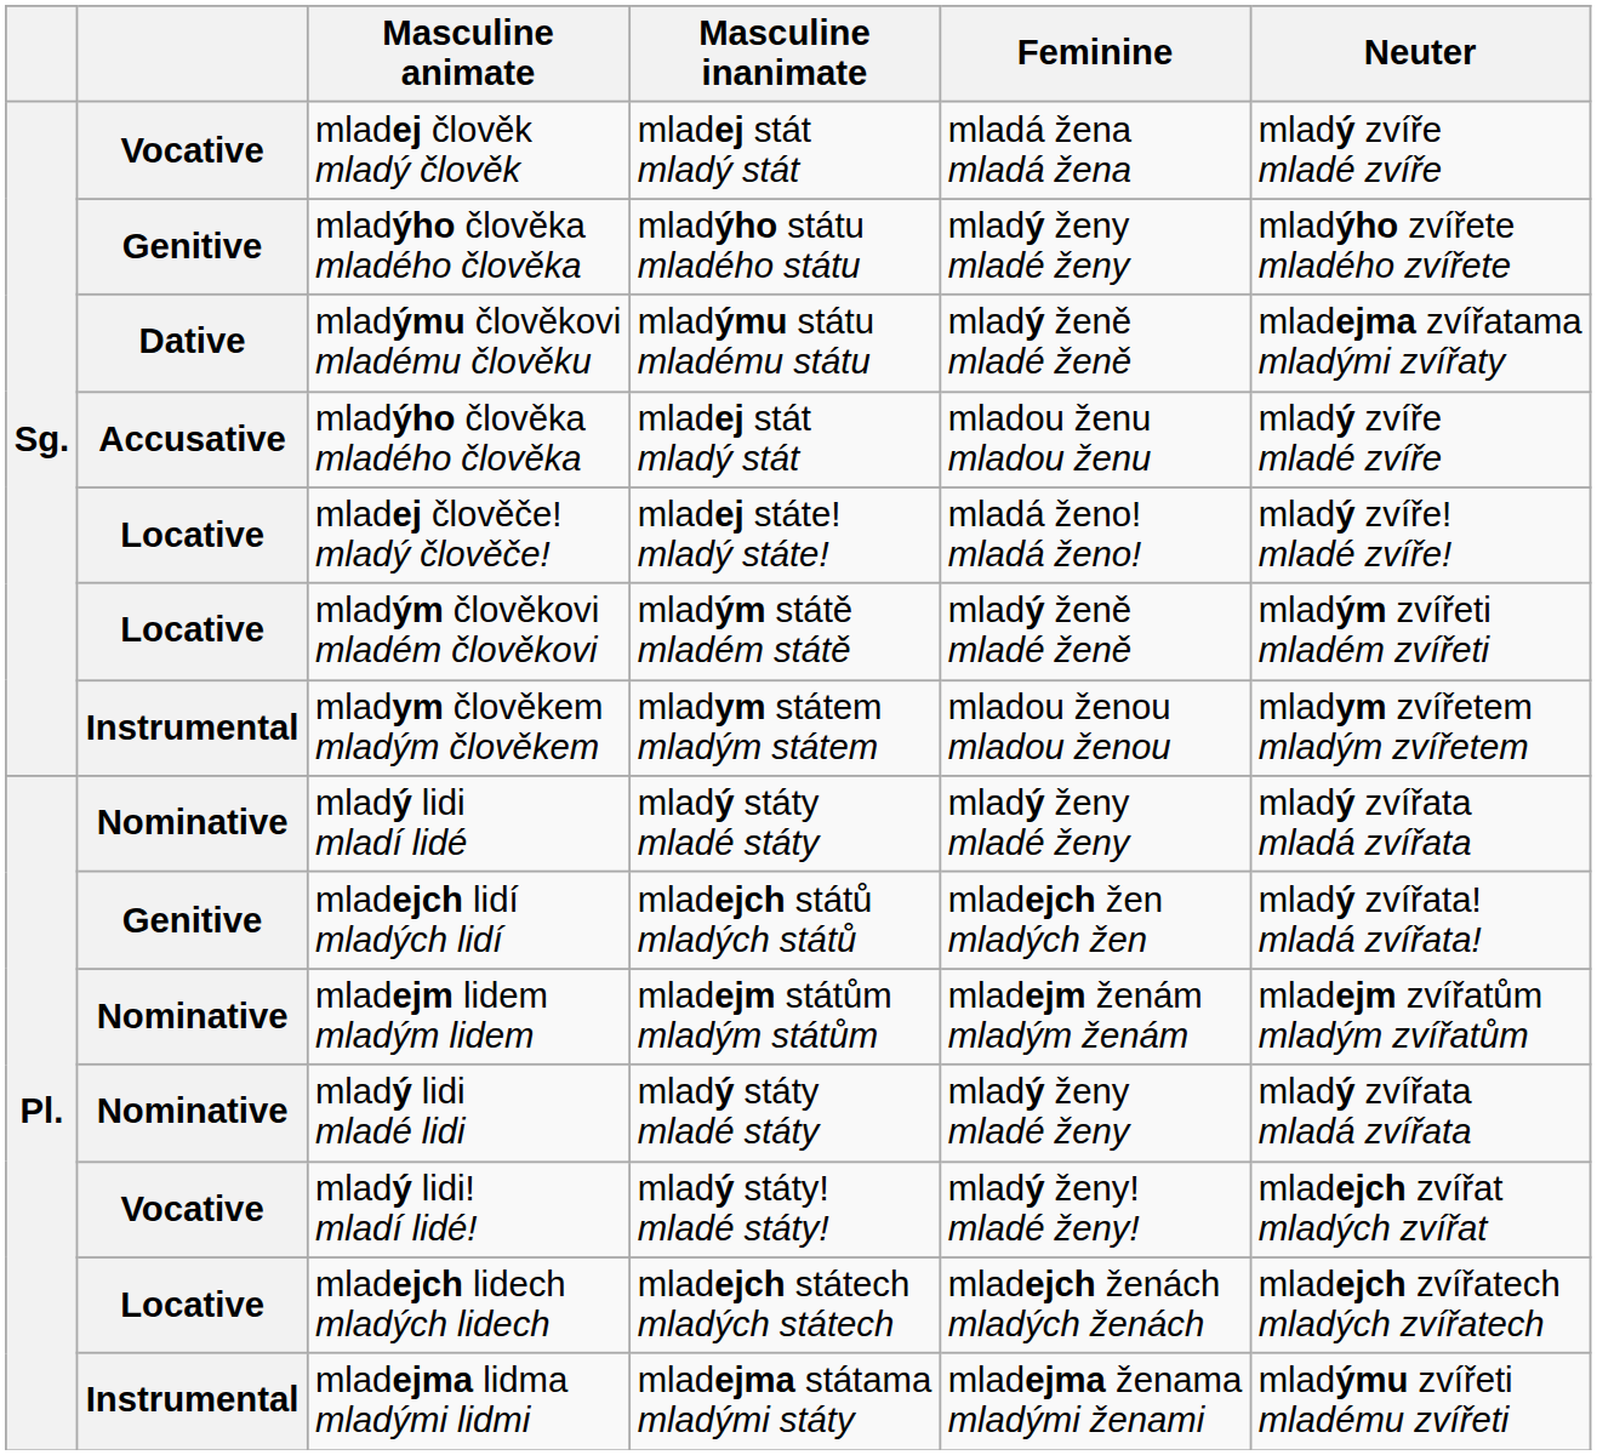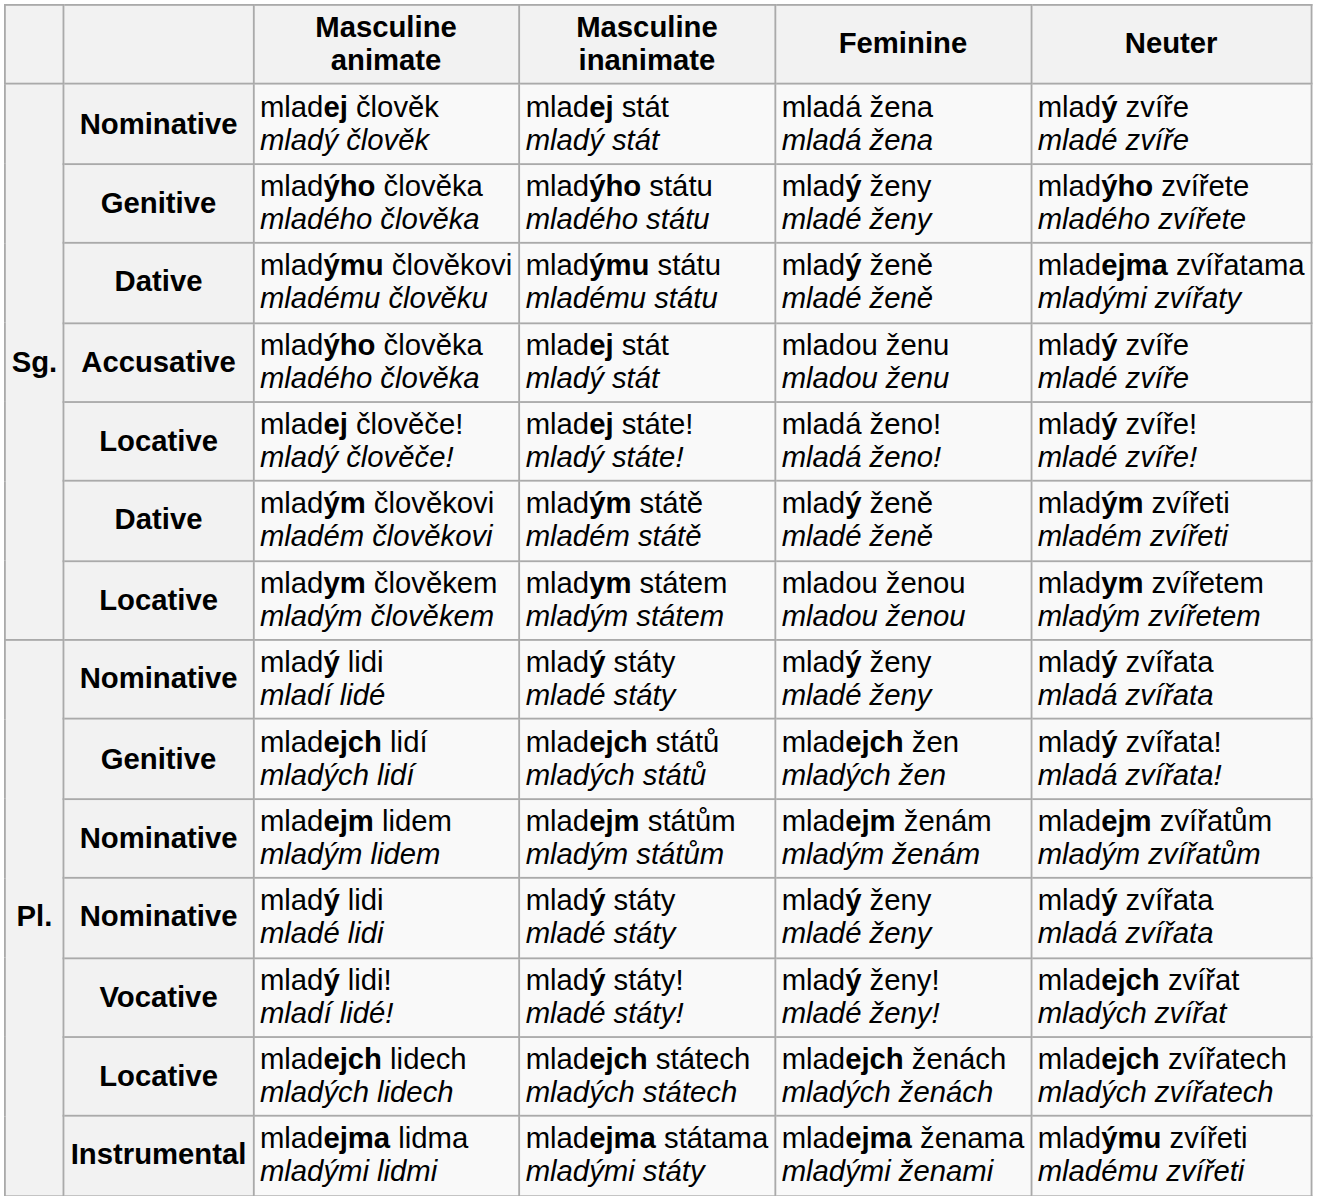mladej člověk mladý člověk | column 2: Vocative -> Nominative
mladým člověkovi mladém člověkovi | column 2: Locative -> Dative
mladym člověkem mladým člověkem | column 2: Instrumental -> Locative
